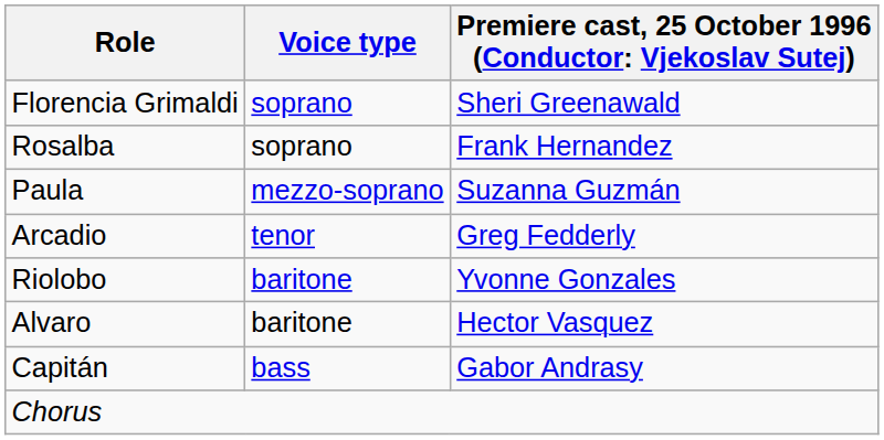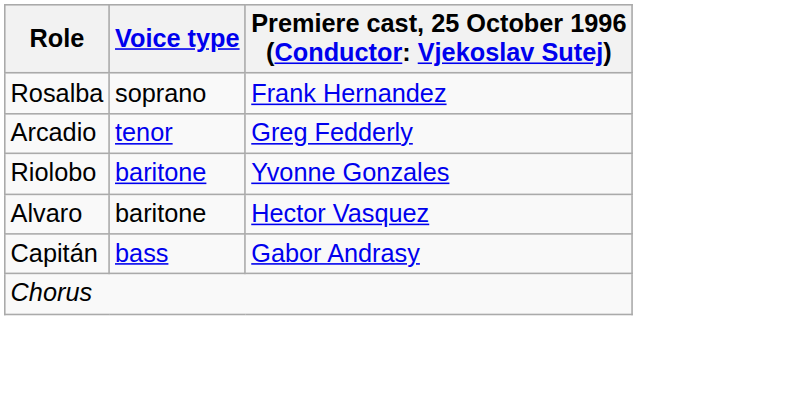- row: Florencia Grimaldi | soprano | Sheri Greenawald
- row: Paula | mezzo-soprano | Suzanna Guzmán
